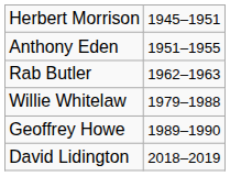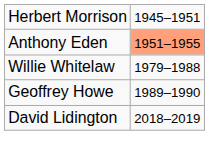Anthony Eden | column 2: no background -> lightsalmon background
- row: Rab Butler | 1962–1963
